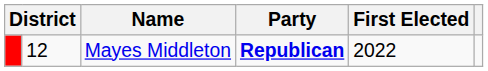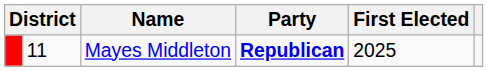Mayes Middleton | column 2: 12 -> 11
Mayes Middleton | First Elected: 2022 -> 2025
